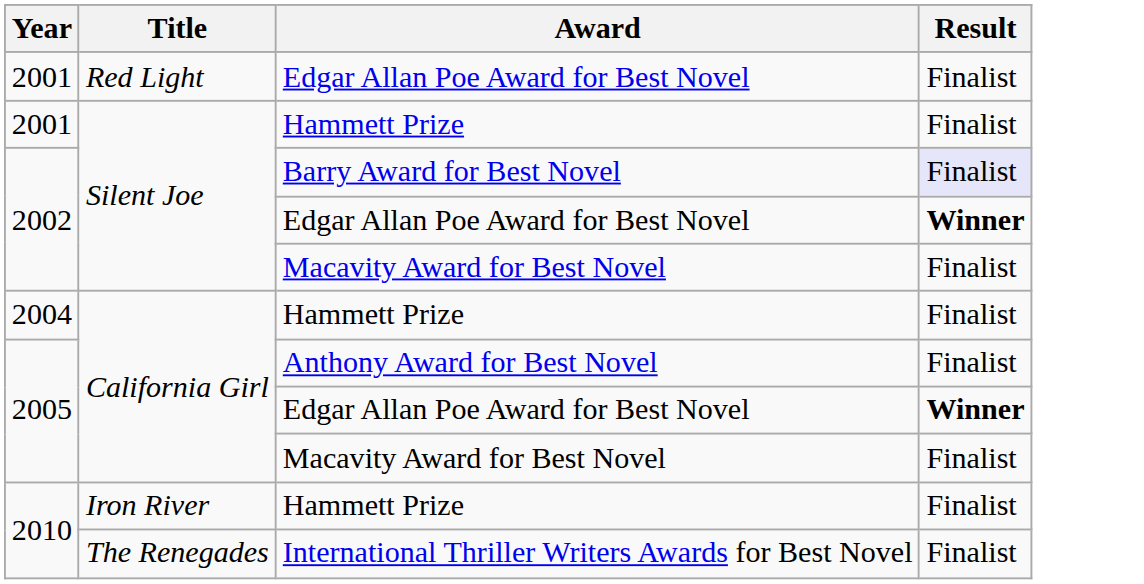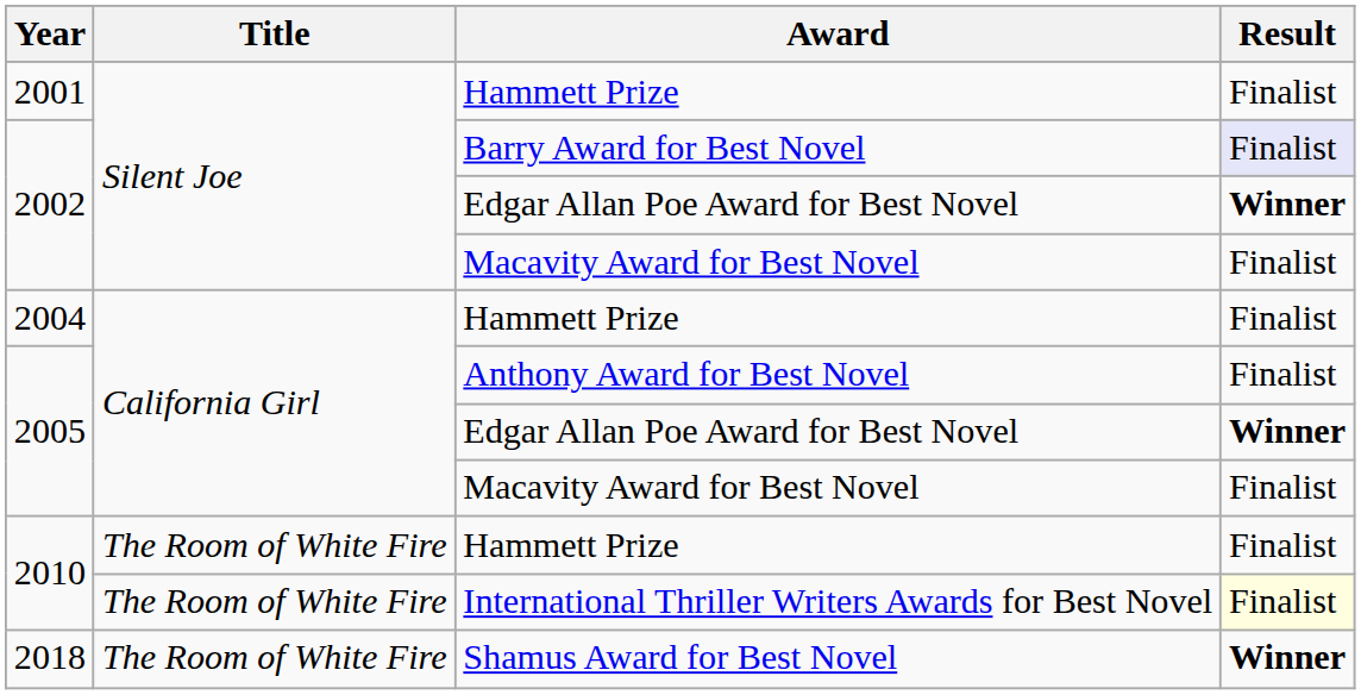- row: 2001 | Red Light | Edgar Allan Poe Award for Best Novel | Finalist
2010 / Hammett Prize | Title: Iron River -> The Room of White Fire
International Thriller Writers Awards for Best Novel | Title: The Renegades -> The Room of White Fire
International Thriller Writers Awards for Best Novel | Result: no background -> lightyellow background
+ row: 2018 | The Room of White Fire | Shamus Award for Best Novel | Winner
